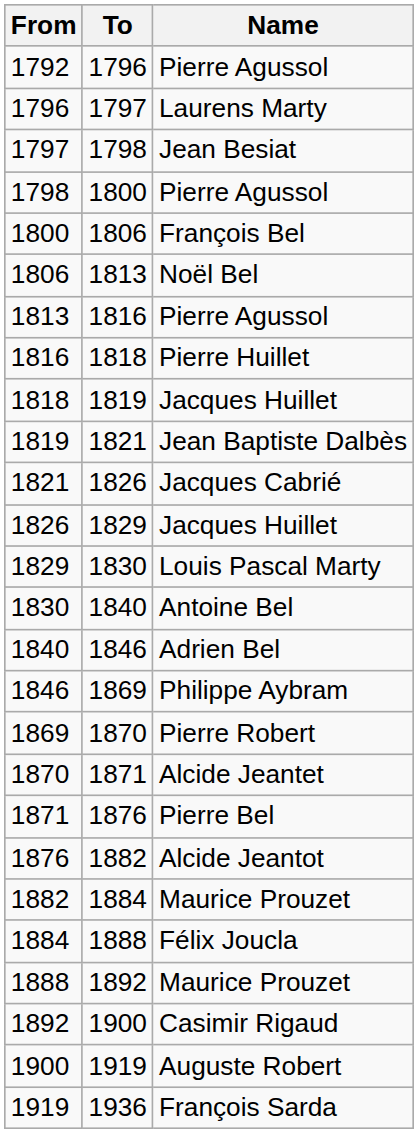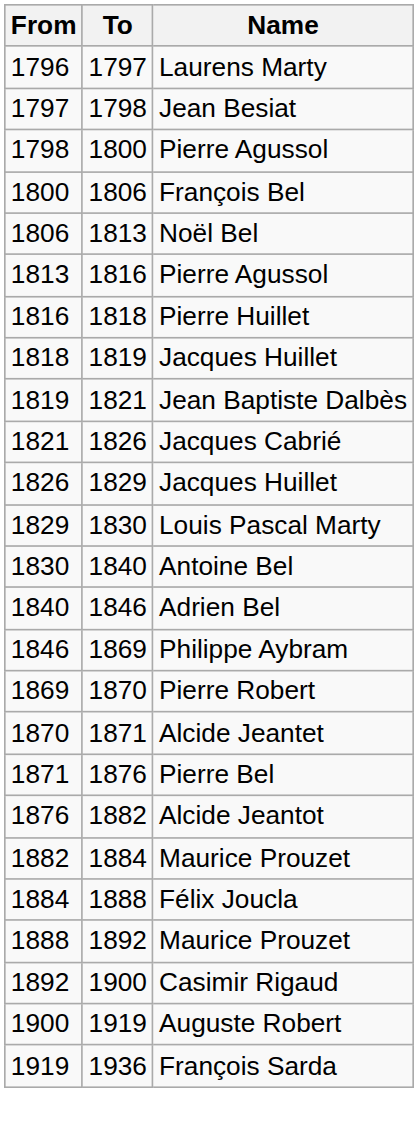- row: 1792 | 1796 | Pierre Agussol
